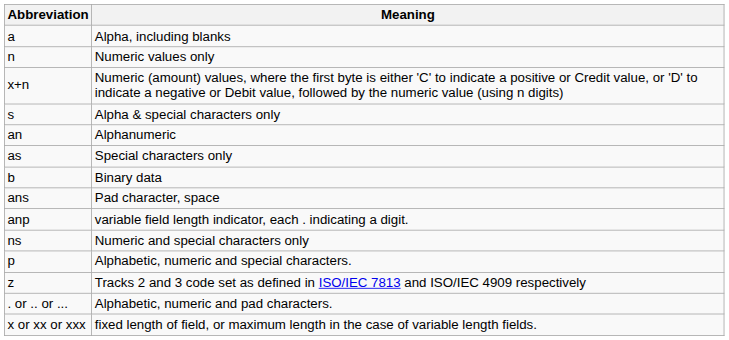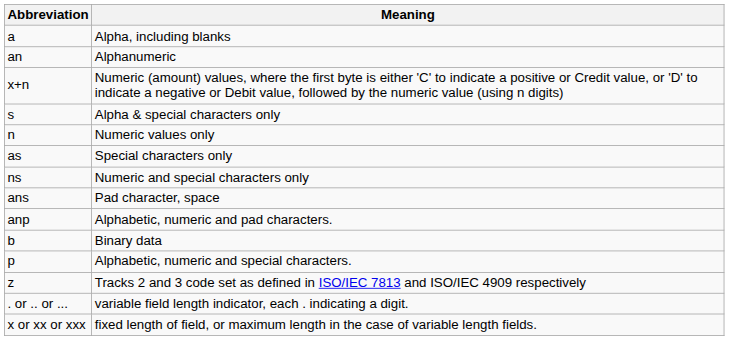rows swapped: n <-> an
rows swapped: ns <-> b
anp | Meaning: variable field length indicator, each . indicating a digit. -> Alphabetic, numeric and pad characters.
. or .. or ... | Meaning: Alphabetic, numeric and pad characters. -> variable field length indicator, each . indicating a digit.
